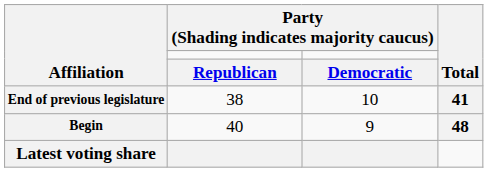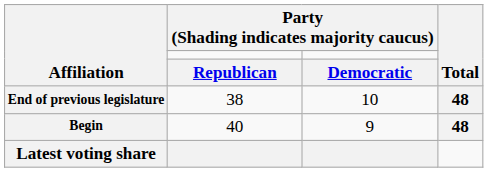End of previous legislature | Total: 41 -> 48
